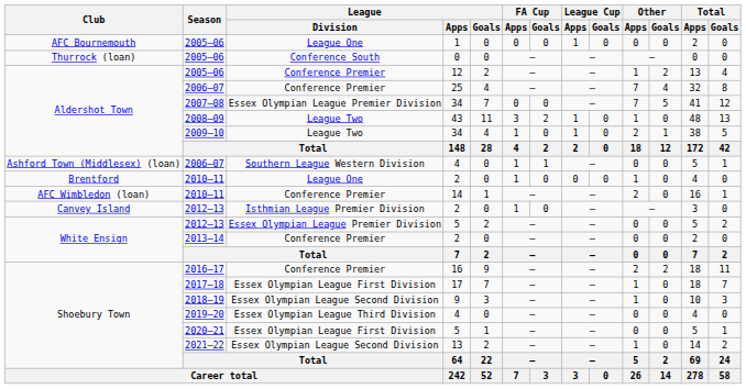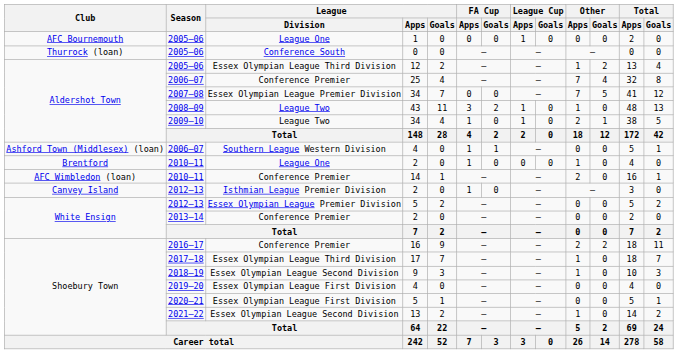2005–06 / 12 | League / Division: Conference Premier -> Essex Olympian League Third Division
2017–18 | League / Division: Essex Olympian League First Division -> Essex Olympian League Third Division
2019–20 | League / Division: Essex Olympian League Third Division -> Essex Olympian League First Division
